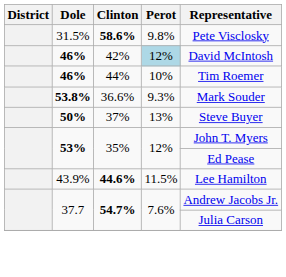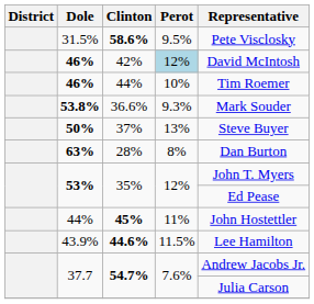58.6% | Perot: 9.8% -> 9.5%
+ row: 63% | 28% | 8% | Dan Burton
+ row: 44% | 45% | 11% | John Hostettler
